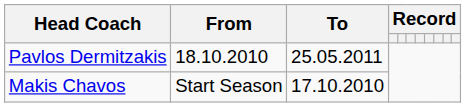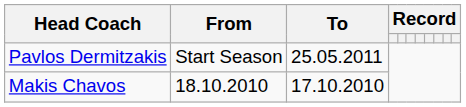Pavlos Dermitzakis | From: 18.10.2010 -> Start Season
Makis Chavos | From: Start Season -> 18.10.2010
